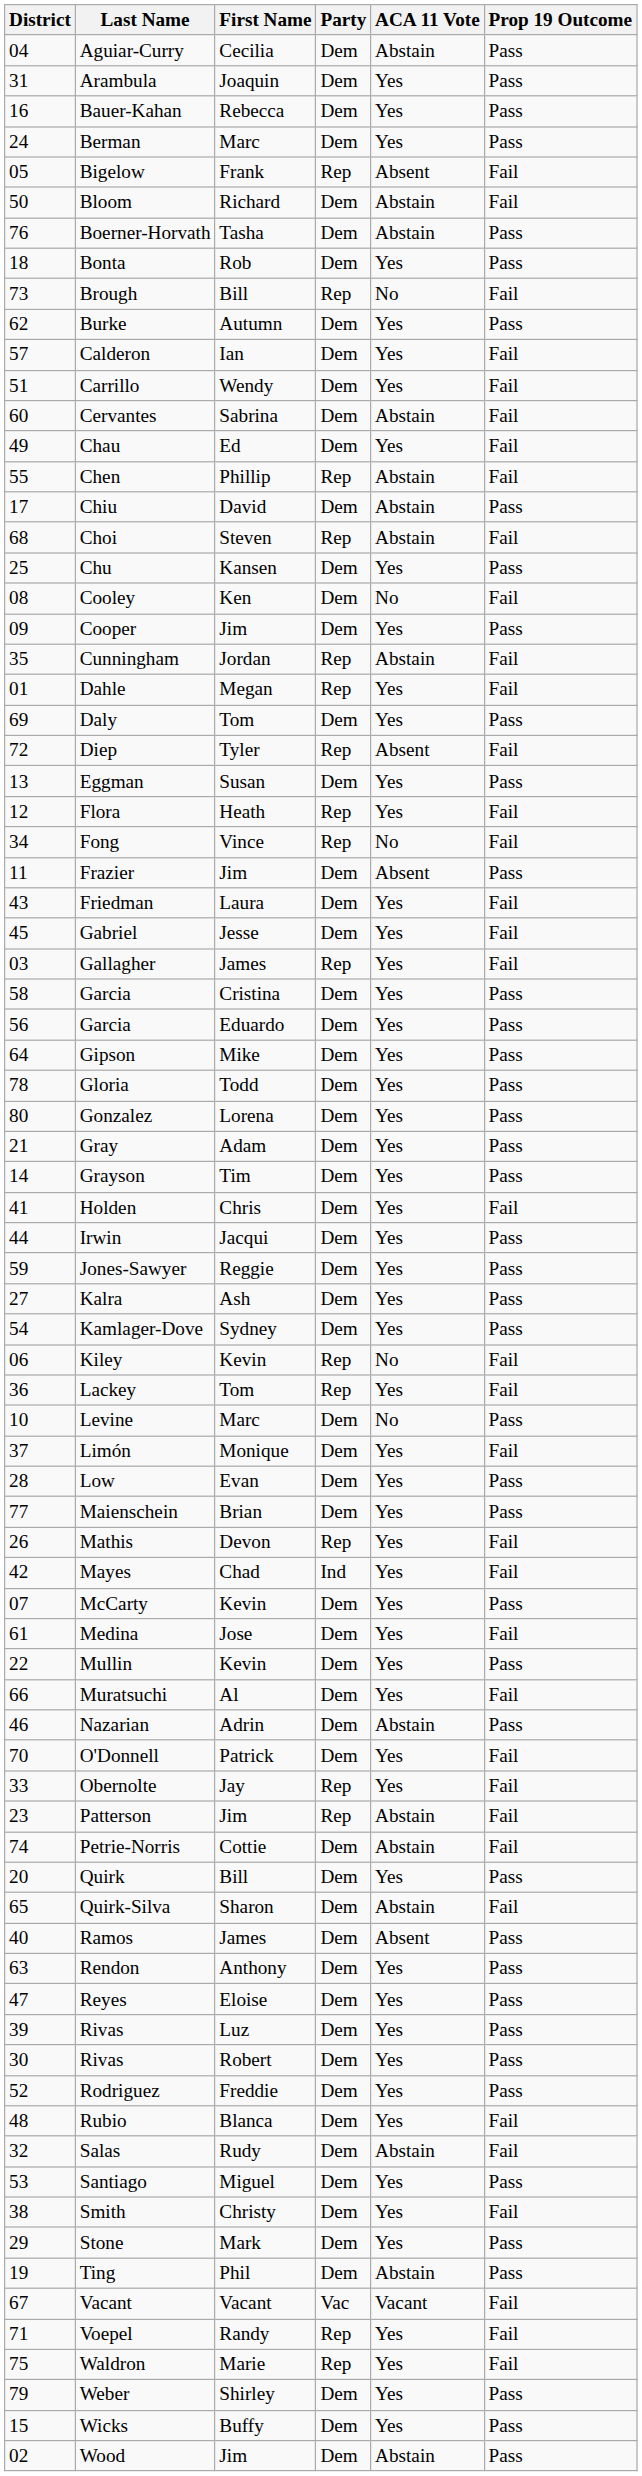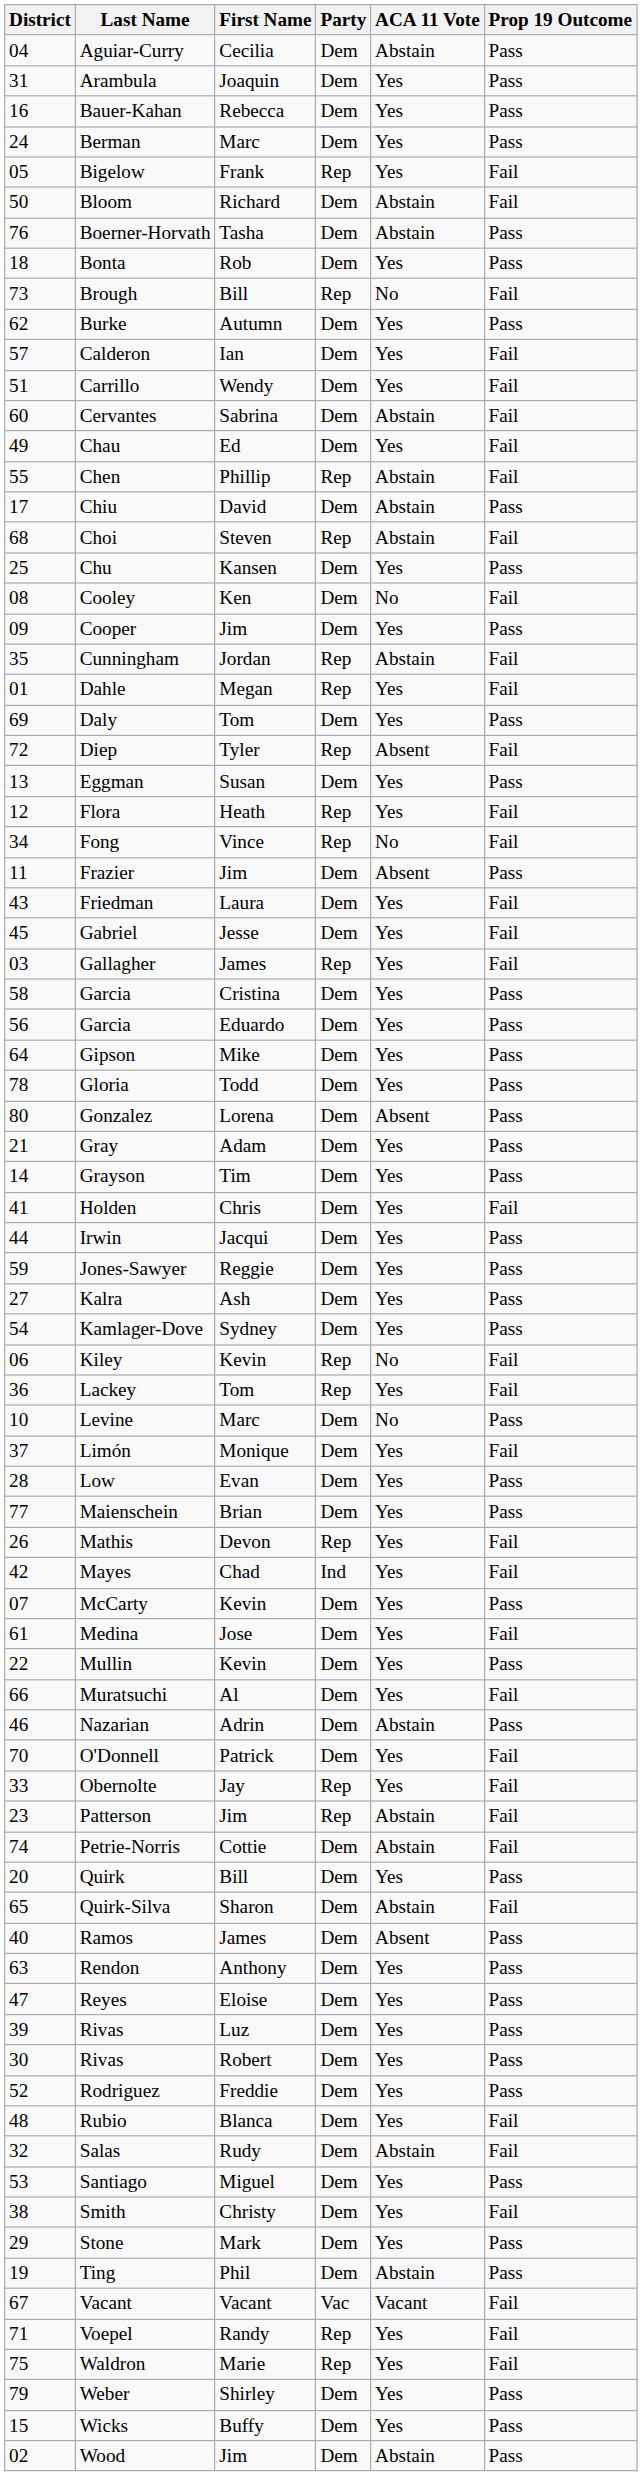Bigelow | ACA 11 Vote: Absent -> Yes
Gonzalez | ACA 11 Vote: Yes -> Absent
